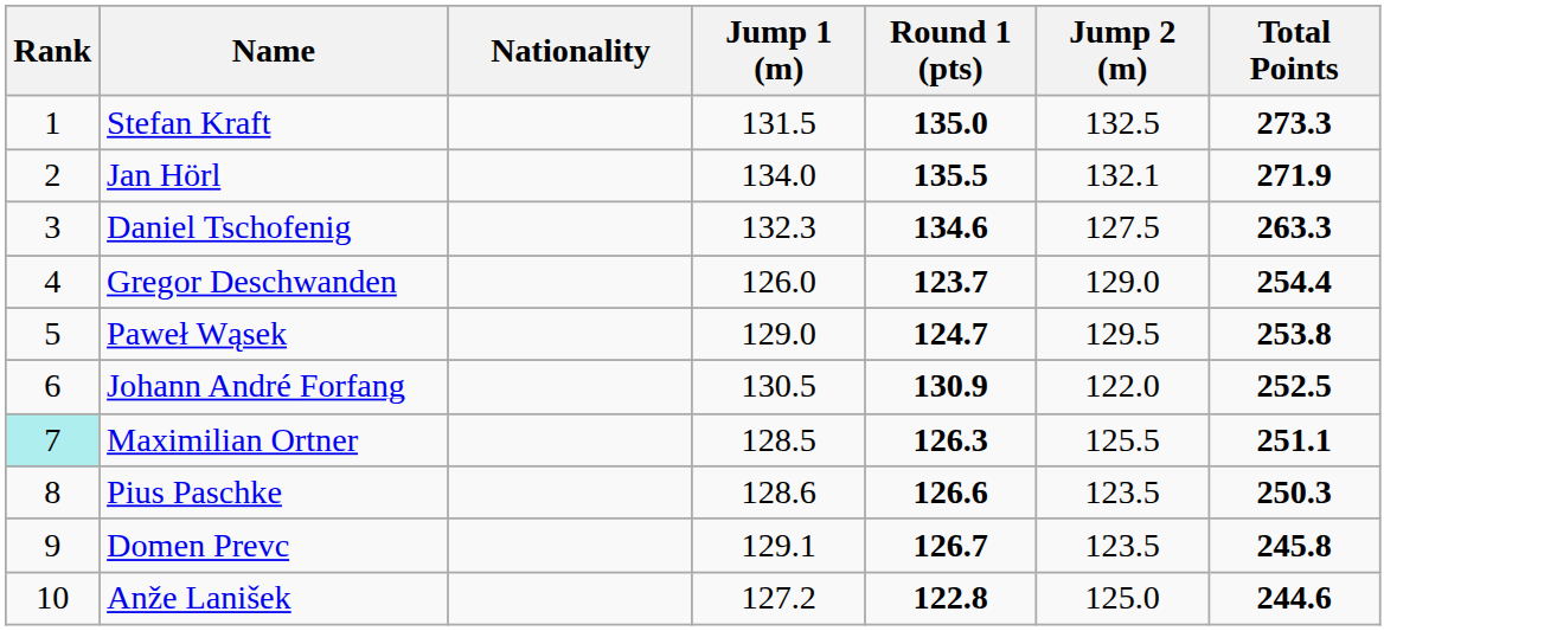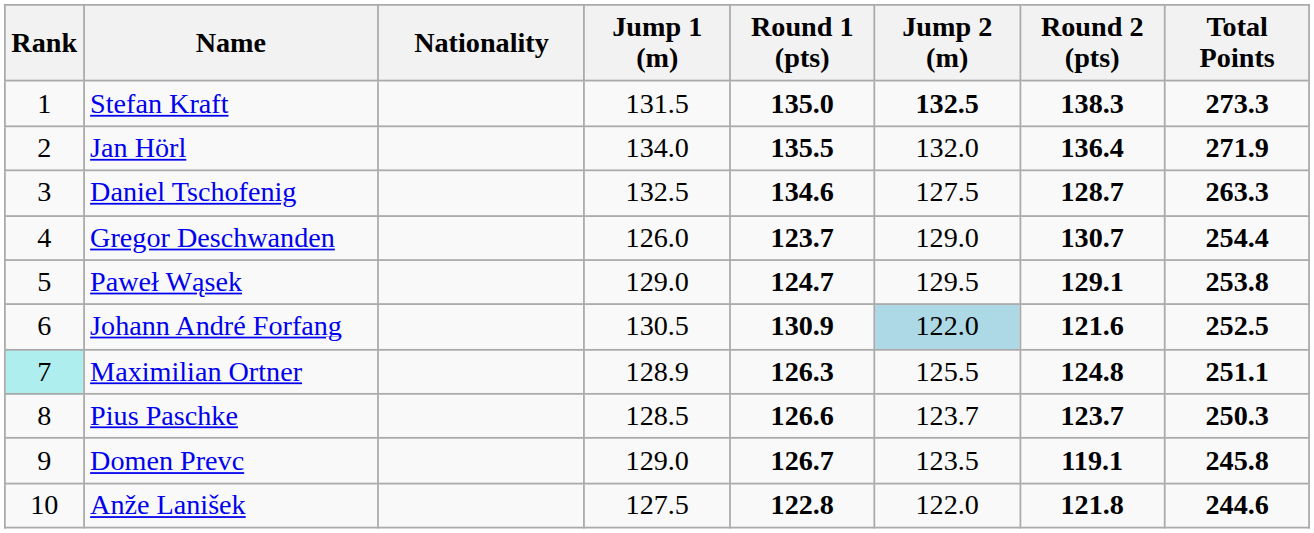+ column: Round 2 (pts) | 138.3 | 136.4 | 128.7 | 130.7 | 129.1 | 121.6 | 124.8 | 123.7 | 119.1 | 121.8
Stefan Kraft | Jump 2 (m): normal -> bold
Jan Hörl | Jump 2 (m): 132.1 -> 132.0
Daniel Tschofenig | Jump 1 (m): 132.3 -> 132.5
Johann André Forfang | Jump 2 (m): no background -> lightblue background
Maximilian Ortner | Jump 1 (m): 128.5 -> 128.9
Pius Paschke | Jump 1 (m): 128.6 -> 128.5
Pius Paschke | Jump 2 (m): 123.5 -> 123.7
Domen Prevc | Jump 1 (m): 129.1 -> 129.0
Anže Lanišek | Jump 1 (m): 127.2 -> 127.5
Anže Lanišek | Jump 2 (m): 125.0 -> 122.0
